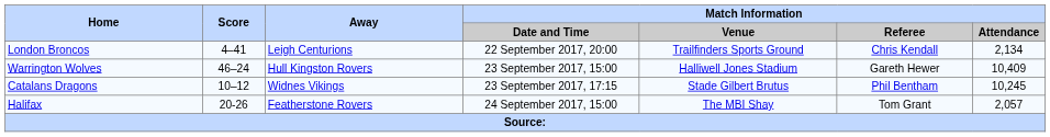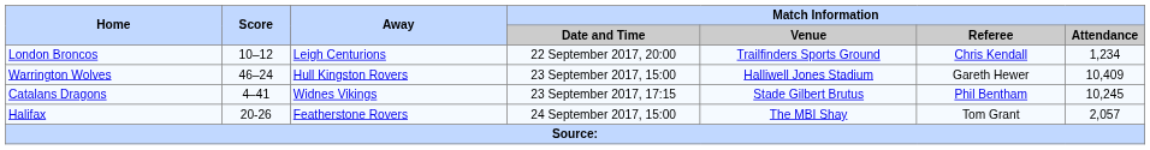London Broncos | Score: 4–41 -> 10–12
London Broncos | Match Information / Attendance: 2,134 -> 1,234
Catalans Dragons | Score: 10–12 -> 4–41
